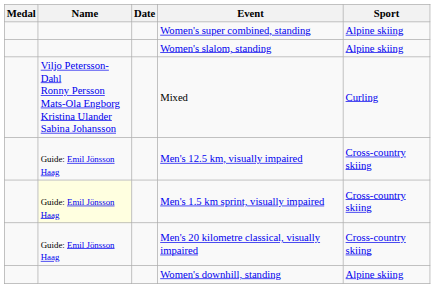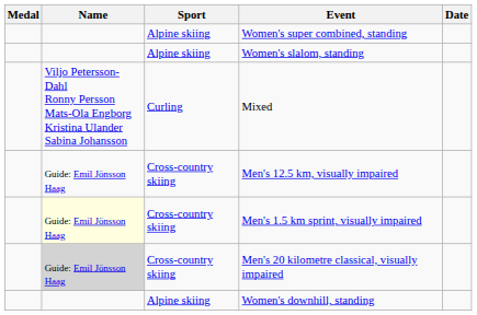columns swapped: Sport <-> Date
Men's 20 kilometre classical, visually impaired | Name: no background -> lightgrey background
